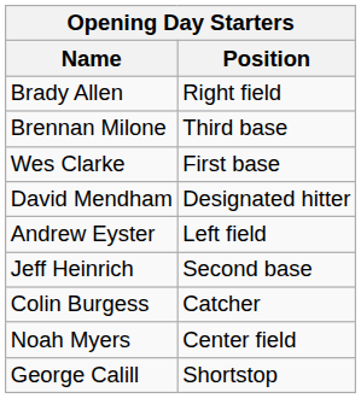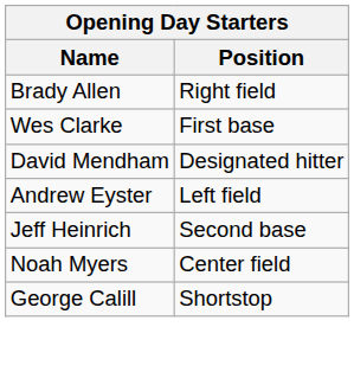- row: Brennan Milone | Third base
- row: Colin Burgess | Catcher
